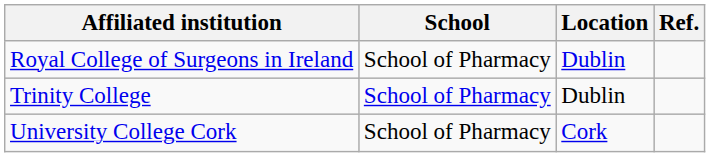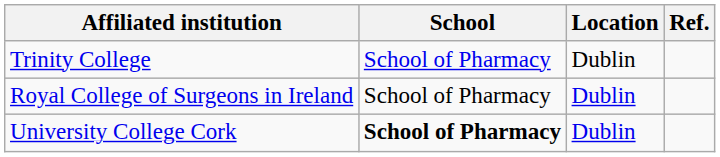rows swapped: Royal College of Surgeons in Ireland <-> Trinity College
University College Cork | School: normal -> bold
University College Cork | Location: Cork -> Dublin
